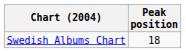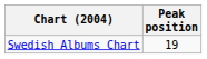Swedish Albums Chart | Peak position: 18 -> 19
